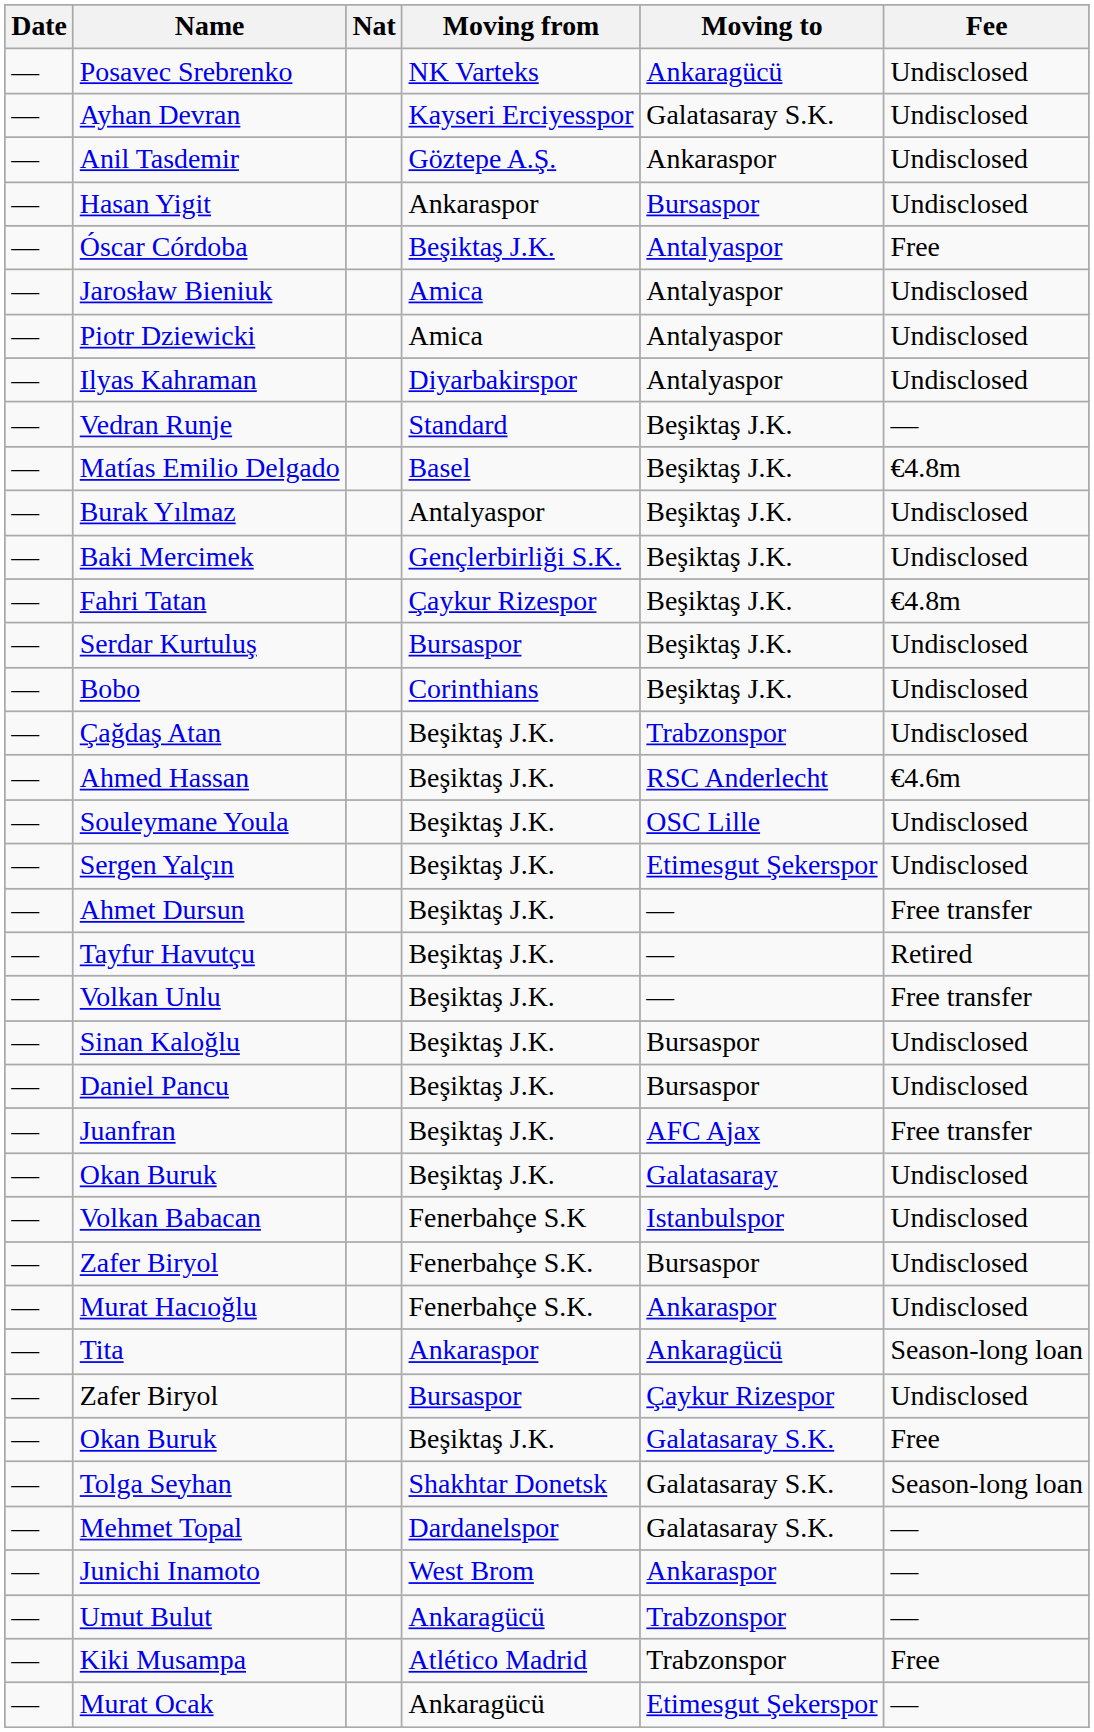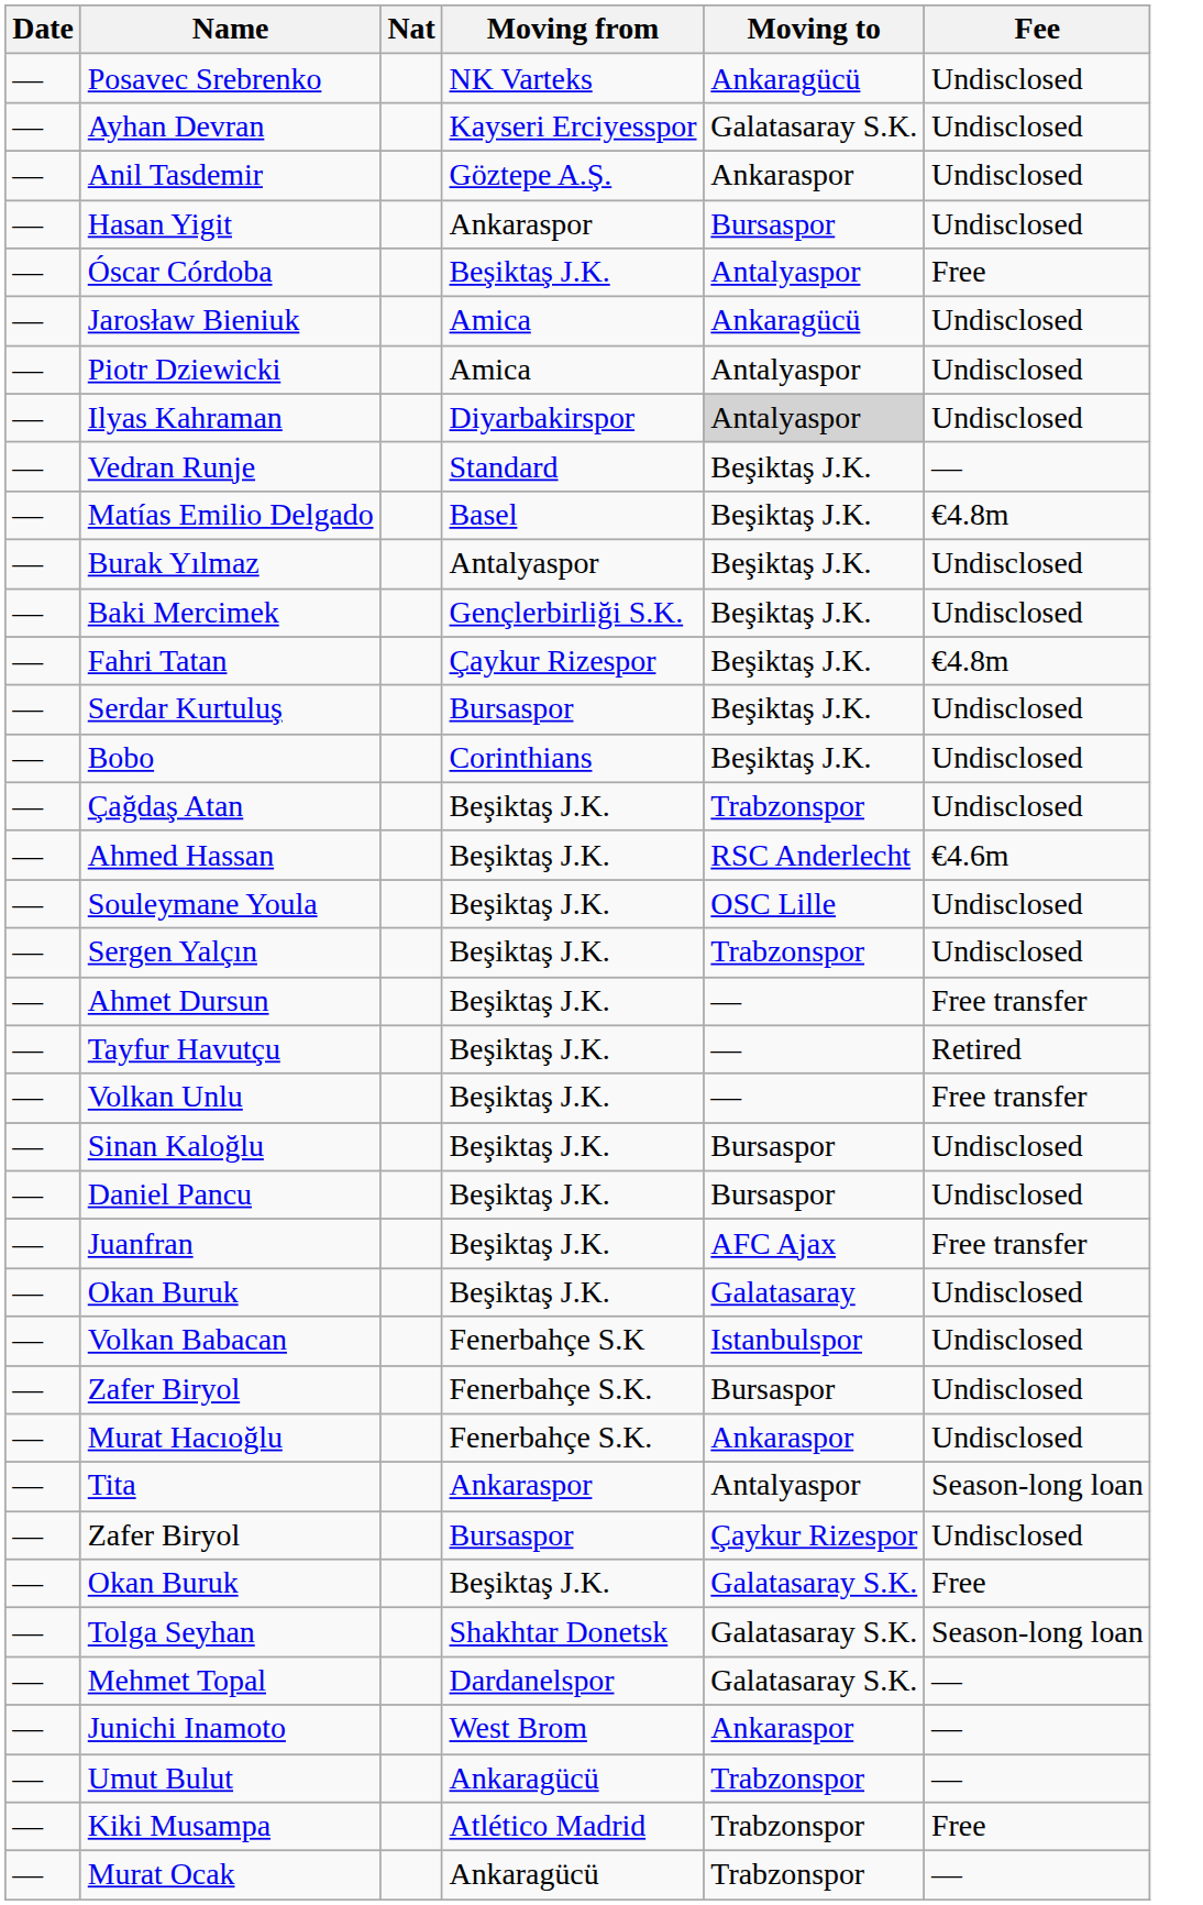Jarosław Bieniuk | Moving to: Antalyaspor -> Ankaragücü
Ilyas Kahraman | Moving to: no background -> lightgrey background
Sergen Yalçın | Moving to: Etimesgut Şekerspor -> Trabzonspor
Tita | Moving to: Ankaragücü -> Antalyaspor
Murat Ocak | Moving to: Etimesgut Şekerspor -> Trabzonspor
